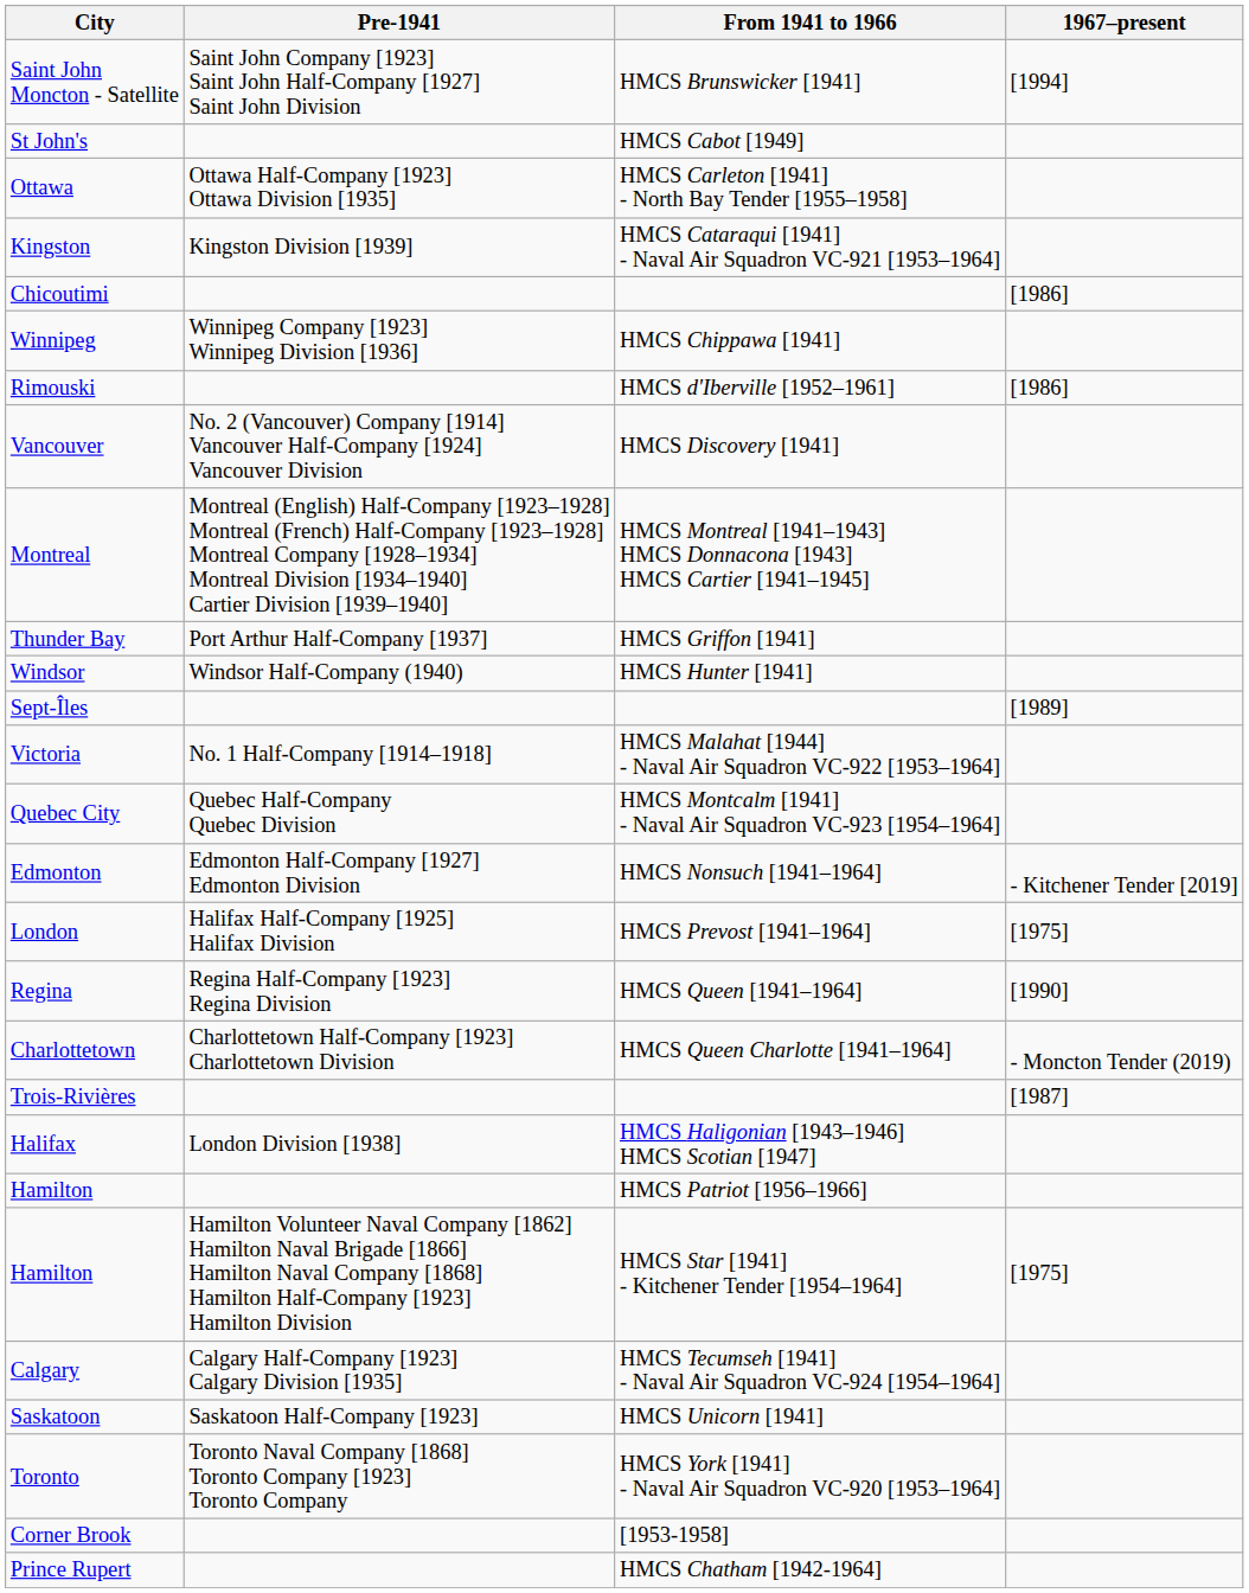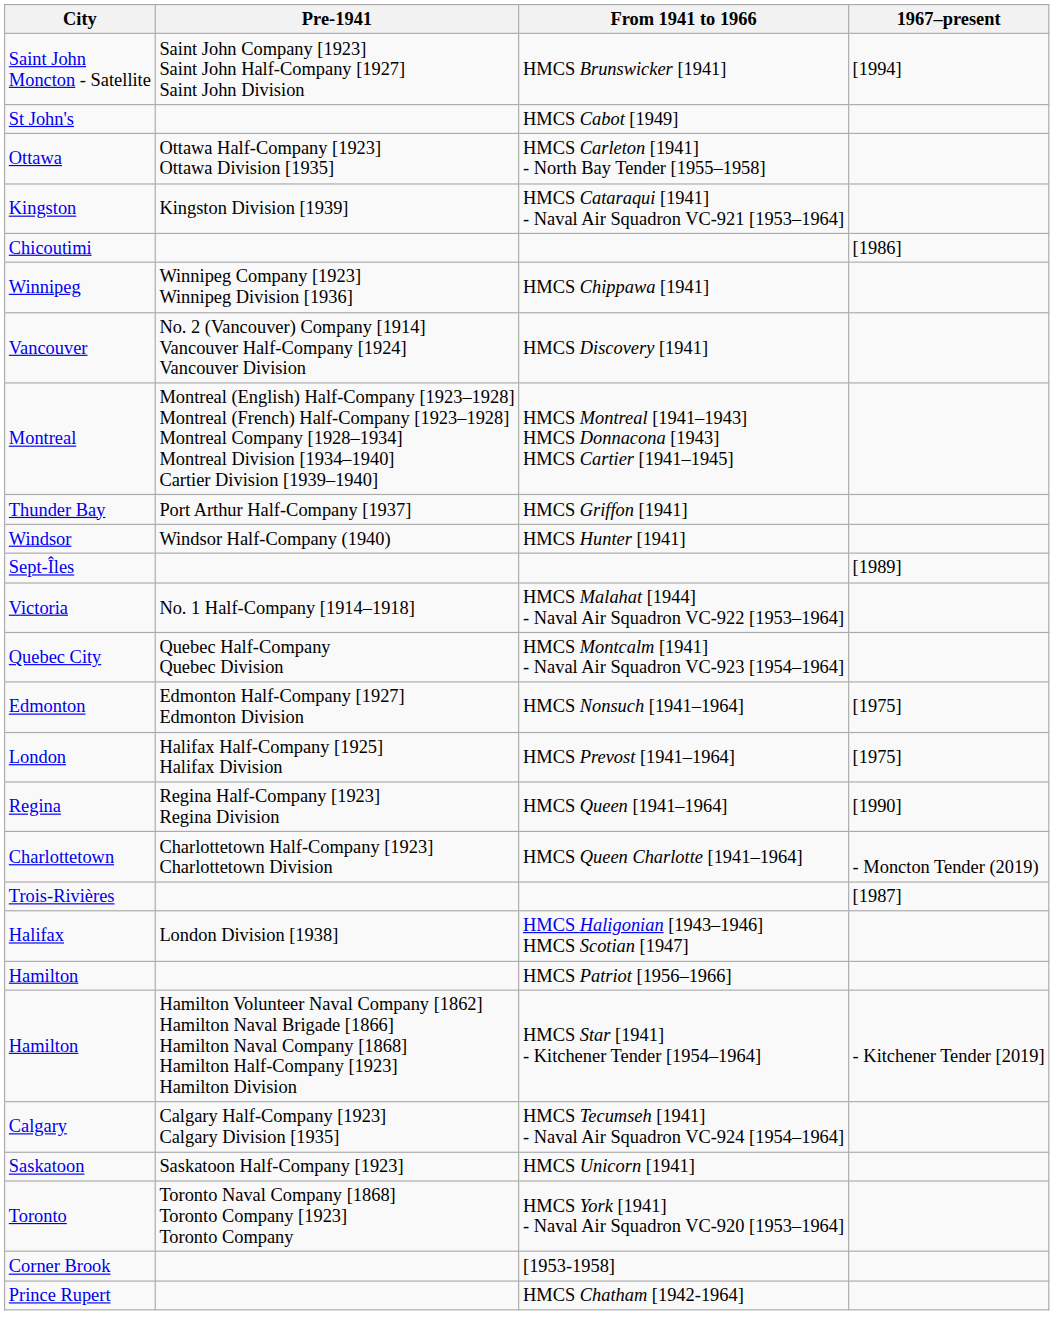- row: Rimouski | HMCS d'Iberville [1952–1961] | [1986]
Edmonton | 1967–present: - Kitchener Tender [2019] -> [1975]
Hamilton / HMCS Star [1941] - Kitchener Tender [1954–1964] | 1967–present: [1975] -> - Kitchener Tender [2019]
